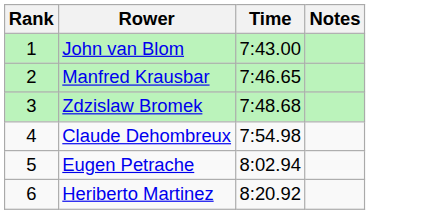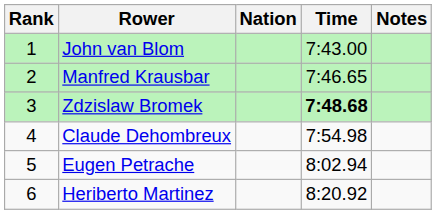+ column: Nation
Zdzislaw Bromek | Time: normal -> bold
